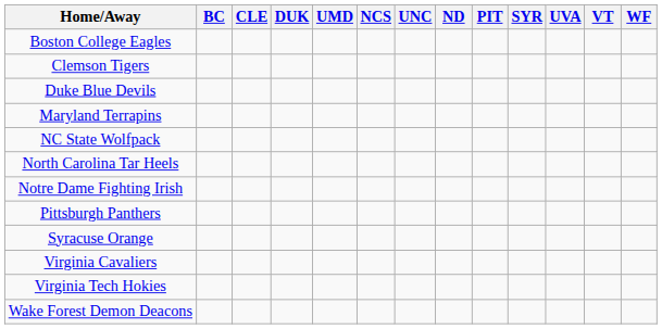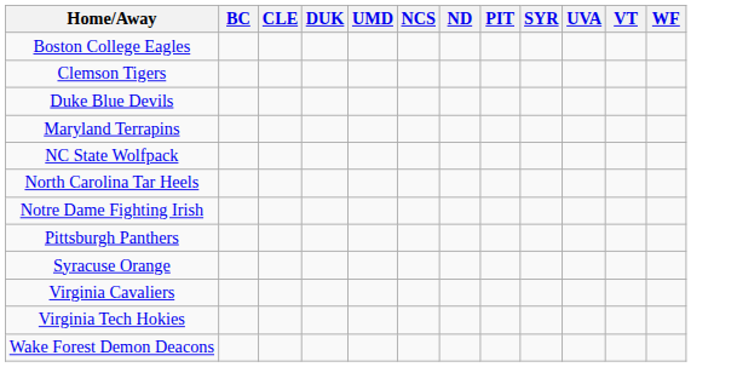- column: UNC
